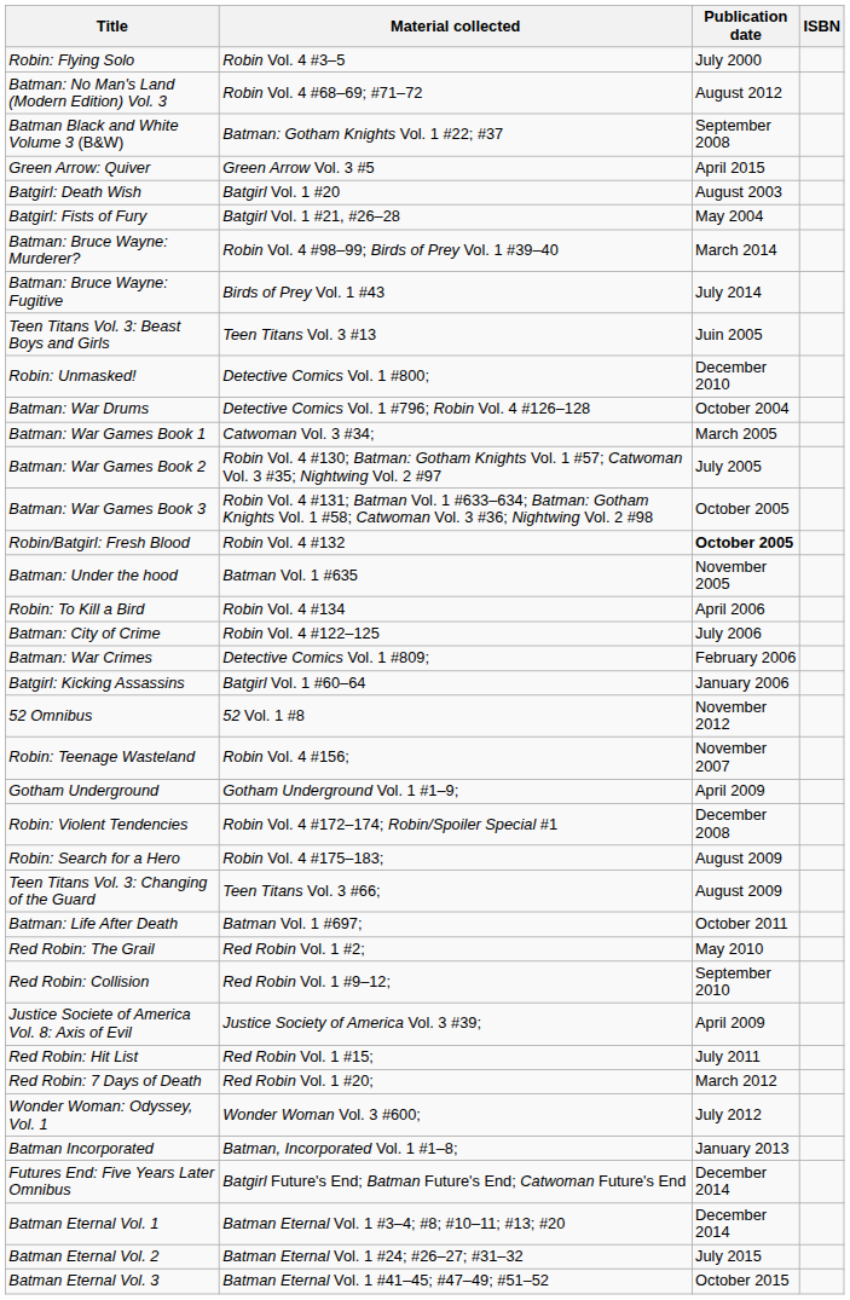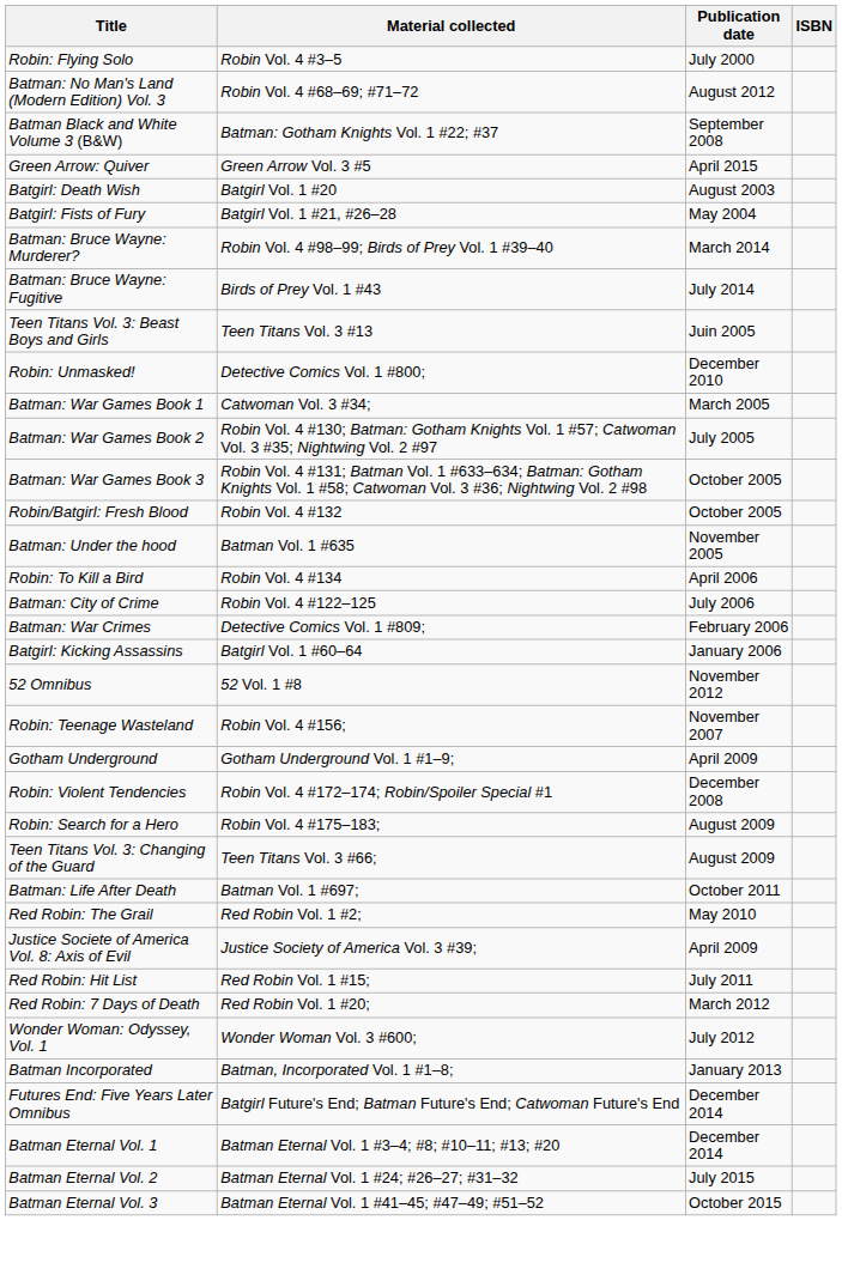- row: Batman: War Drums | Detective Comics Vol. 1 #796; Robin Vol. 4 #126–128 | October 2004
Robin/Batgirl: Fresh Blood | Publication date: bold -> normal
- row: Red Robin: Collision | Red Robin Vol. 1 #9–12; | September 2010
